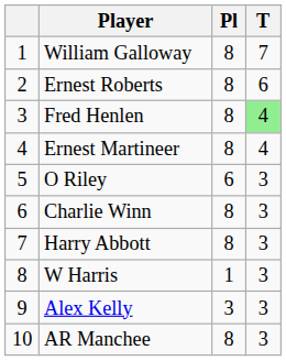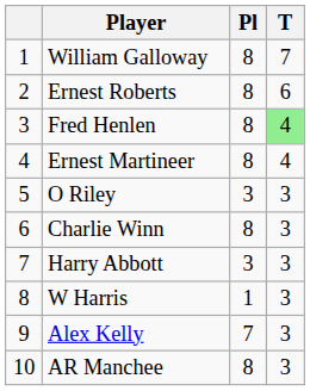O Riley | Pl: 6 -> 3
Harry Abbott | Pl: 8 -> 3
Alex Kelly | Pl: 3 -> 7
